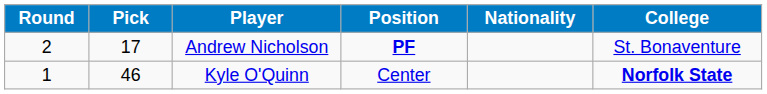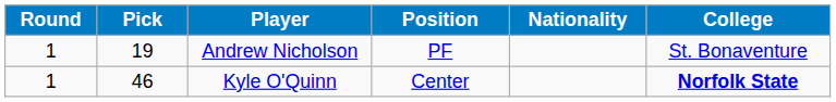Andrew Nicholson | Round: 2 -> 1
Andrew Nicholson | Pick: 17 -> 19
Andrew Nicholson | Position: bold -> normal
